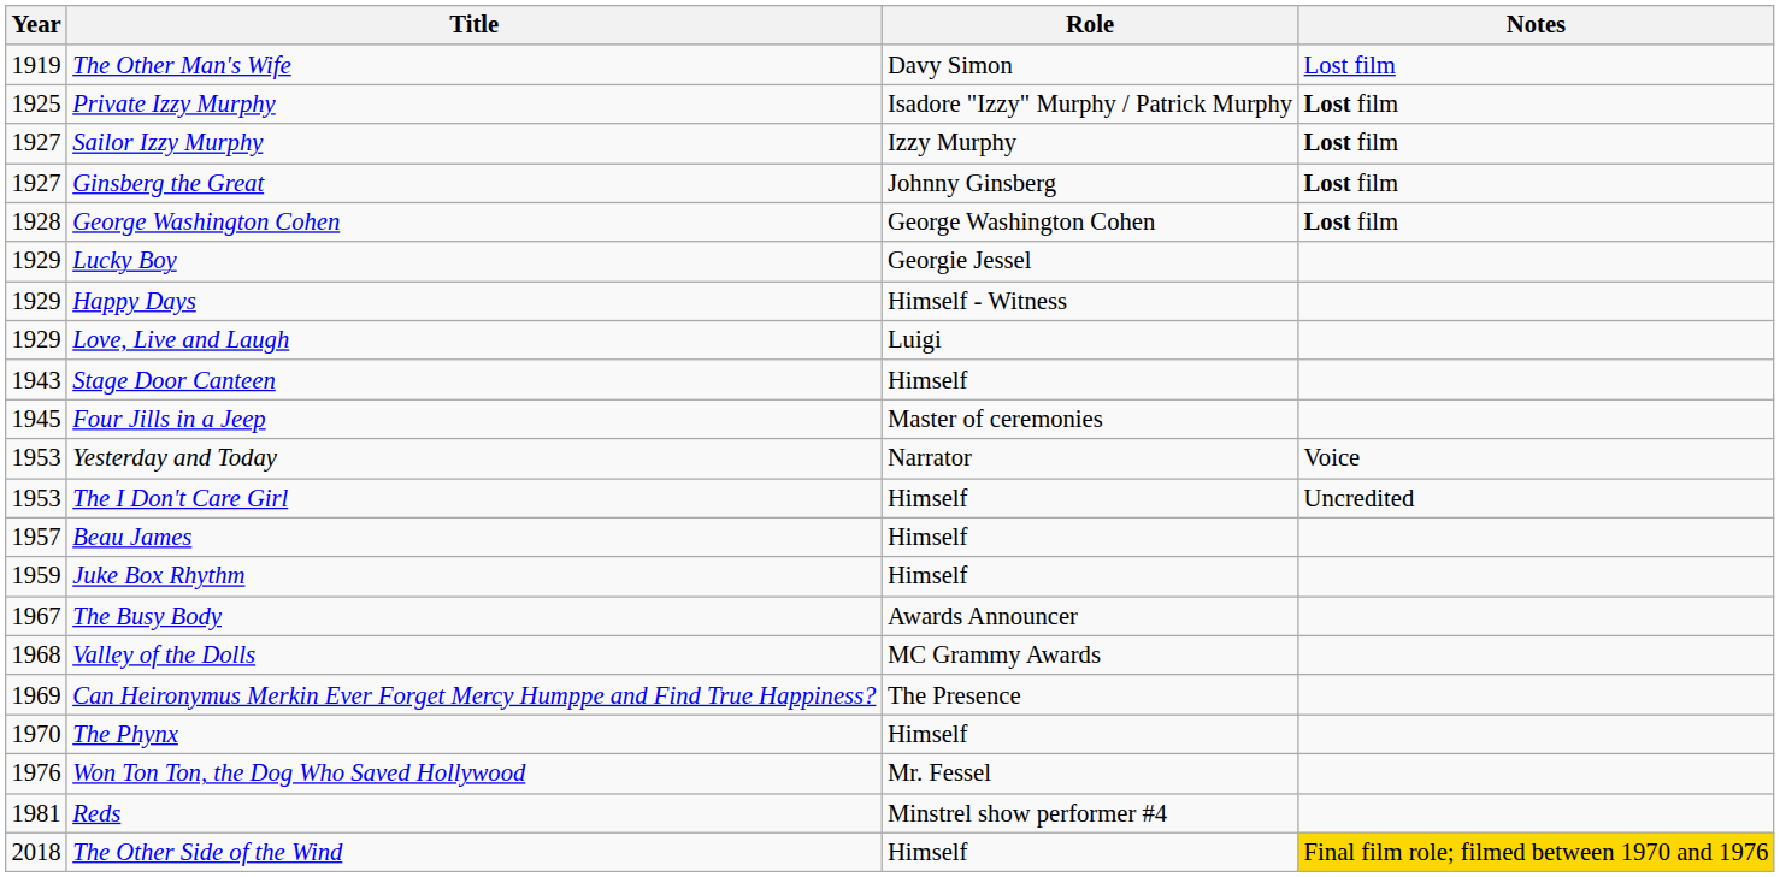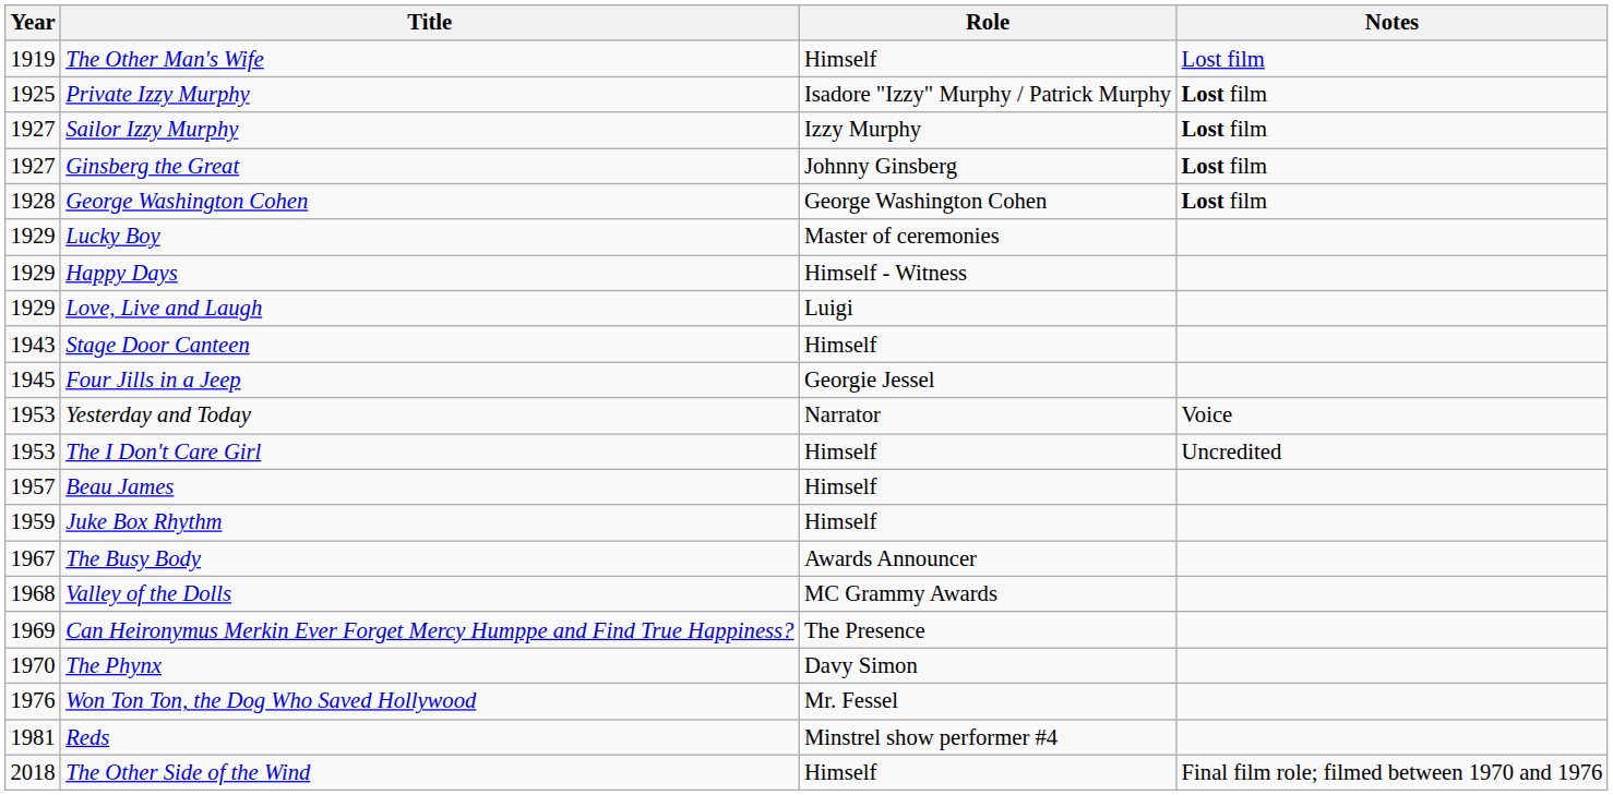The Other Man's Wife | Role: Davy Simon -> Himself
Lucky Boy | Role: Georgie Jessel -> Master of ceremonies
Four Jills in a Jeep | Role: Master of ceremonies -> Georgie Jessel
The Phynx | Role: Himself -> Davy Simon
The Other Side of the Wind | Notes: gold background -> no background
